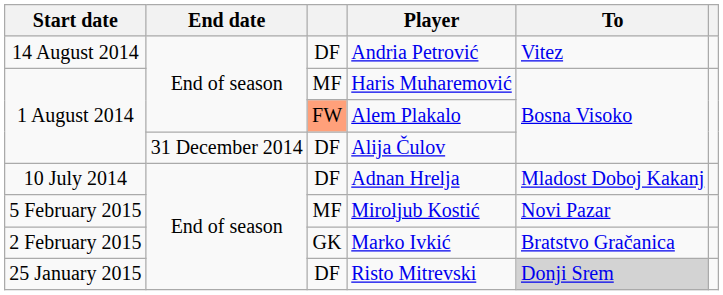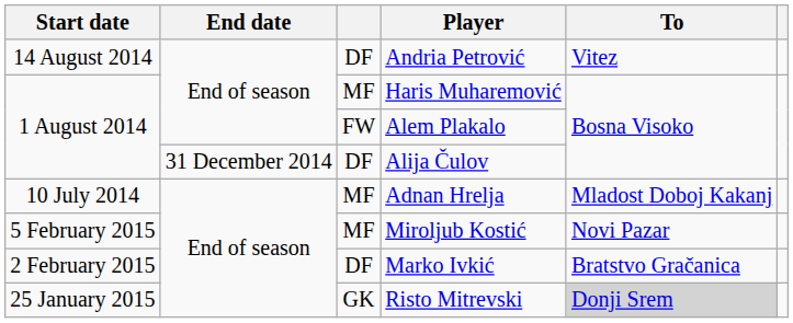Alem Plakalo | column 3: lightsalmon background -> no background
Adnan Hrelja | column 3: DF -> MF
Marko Ivkić | column 3: GK -> DF
Risto Mitrevski | column 3: DF -> GK
